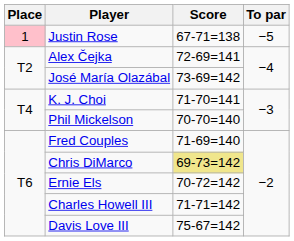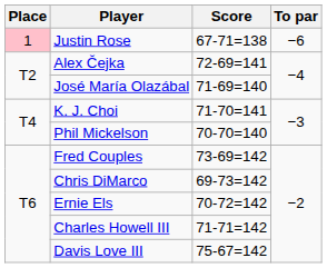Justin Rose | To par: −5 -> −6
José María Olazábal | Score: 73-69=142 -> 71-69=140
Fred Couples | Score: 71-69=140 -> 73-69=142
Chris DiMarco | Score: khaki background -> no background
